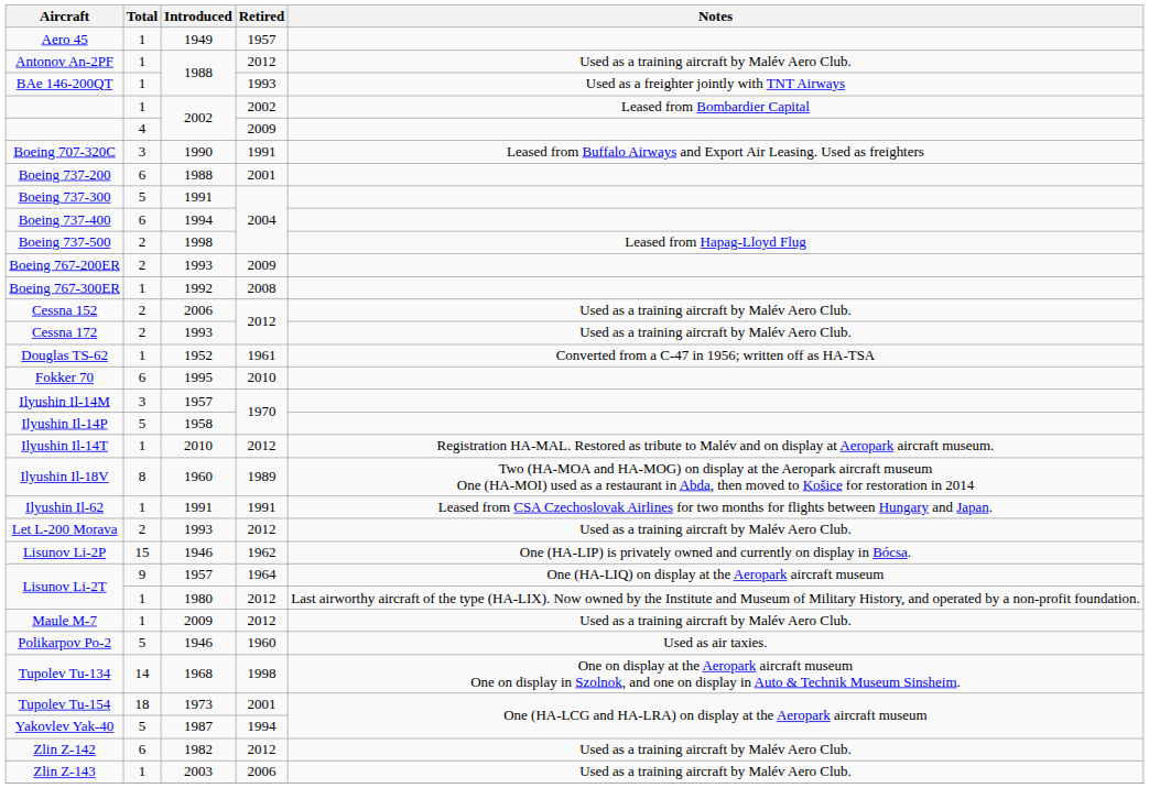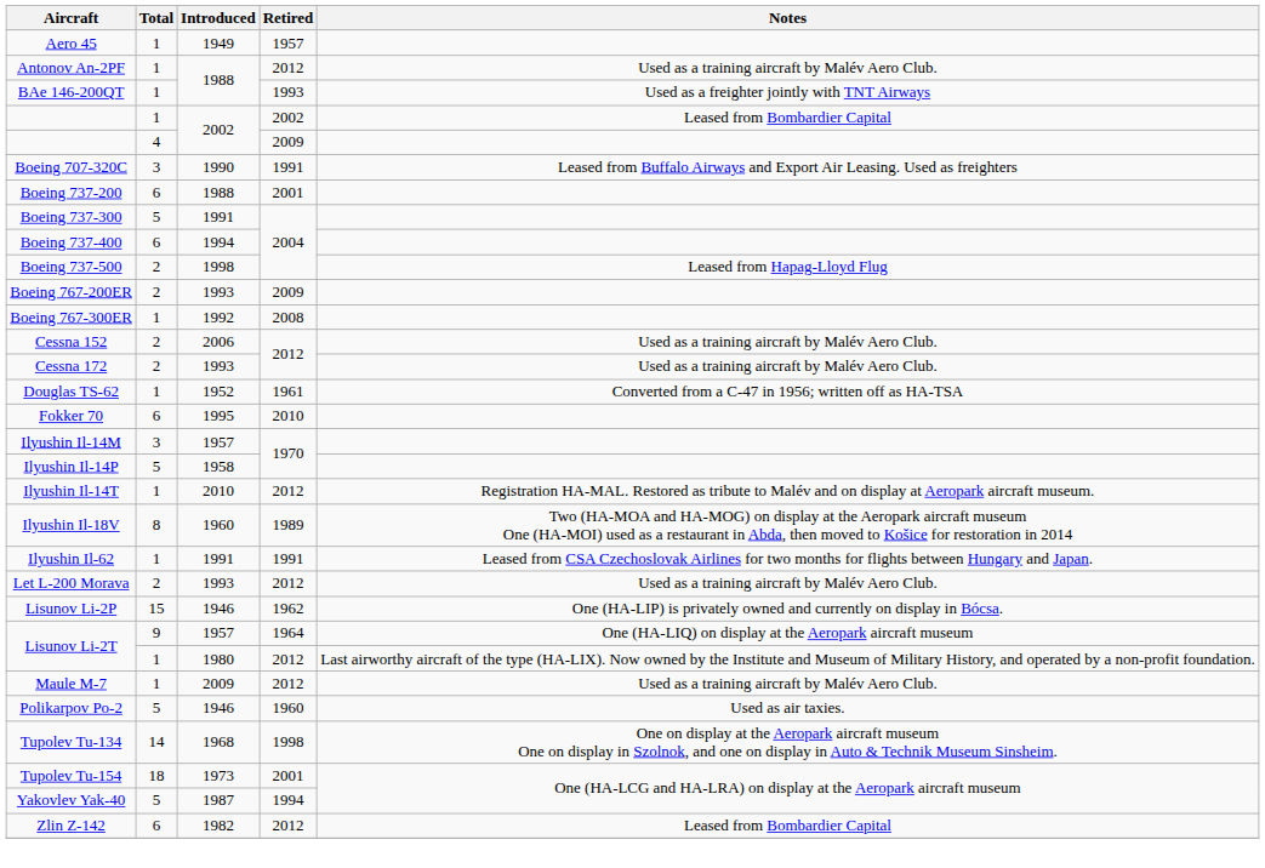Zlin Z-142 | Notes: Used as a training aircraft by Malév Aero Club. -> Leased from Bombardier Capital
- row: Zlin Z-143 | 1 | 2003 | 2006 | Used as a training aircraft by Malév Aero Club.
